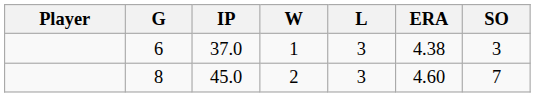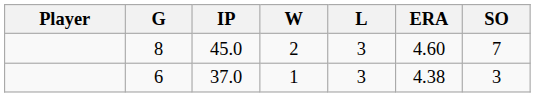rows swapped: 8 <-> 6
